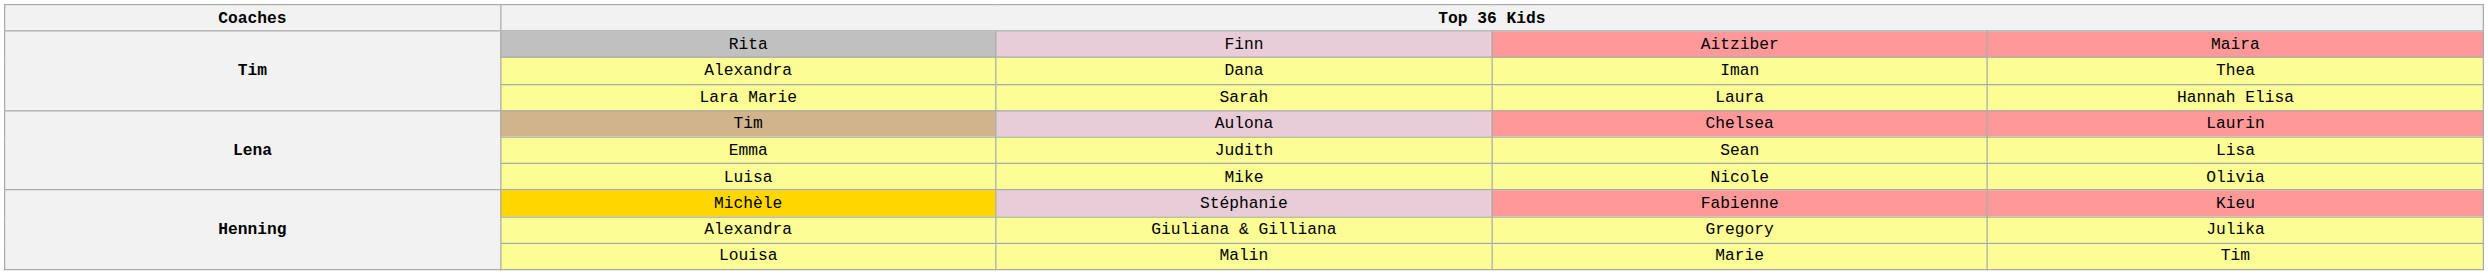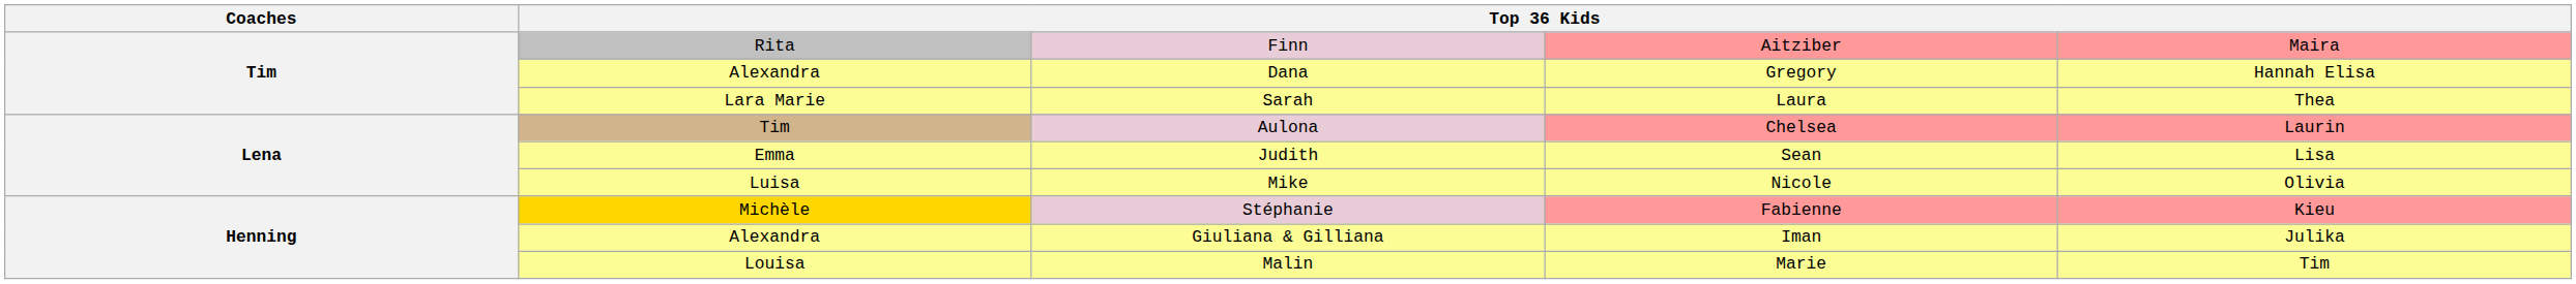Dana | column 4: Iman -> Gregory
Dana | column 5: Thea -> Hannah Elisa
Sarah | column 5: Hannah Elisa -> Thea
Giuliana & Gilliana | column 4: Gregory -> Iman
